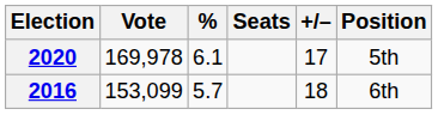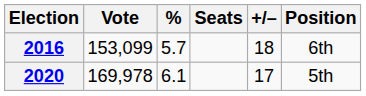rows swapped: 2016 <-> 2020
